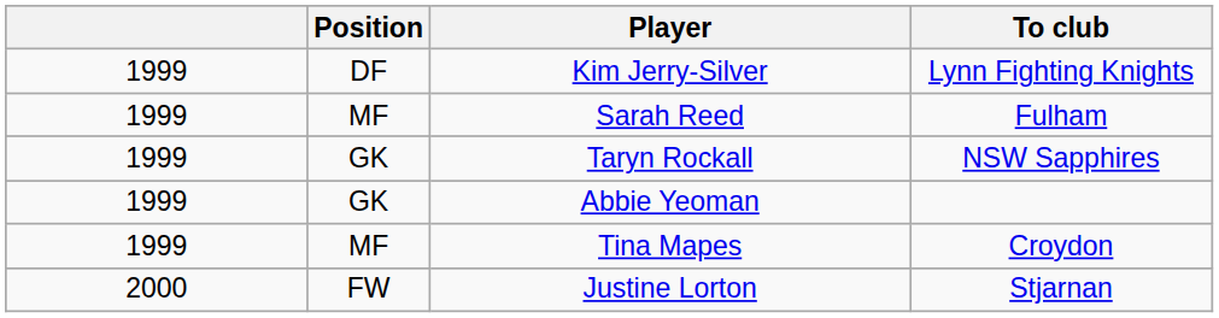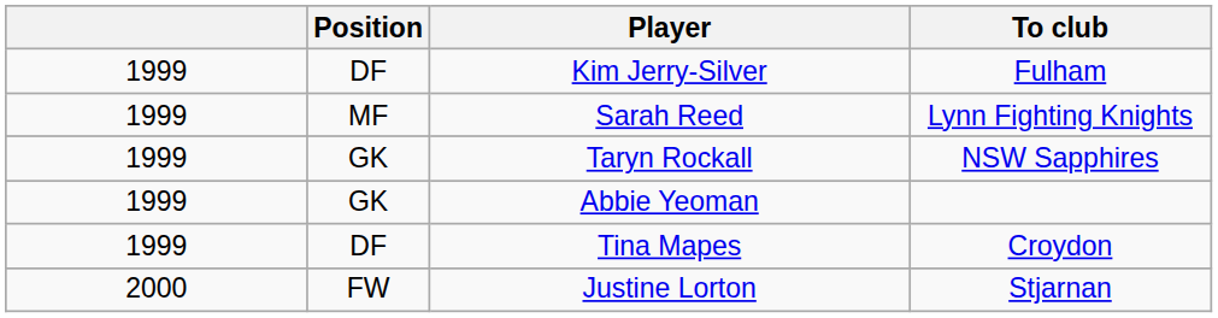Kim Jerry-Silver | To club: Lynn Fighting Knights -> Fulham
Sarah Reed | To club: Fulham -> Lynn Fighting Knights
Tina Mapes | Position: MF -> DF
